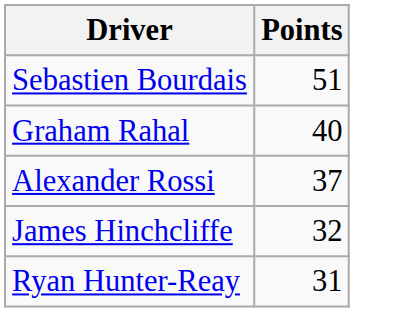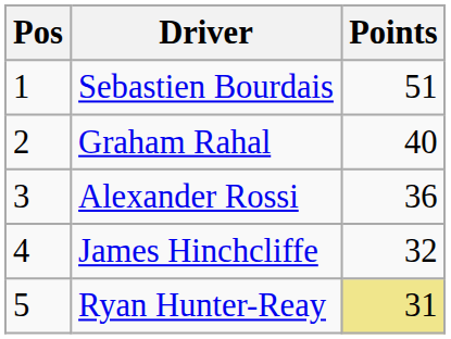+ column: Pos | 1 | 2 | 3 | 4 | 5
Alexander Rossi | Points: 37 -> 36
Ryan Hunter-Reay | Points: no background -> khaki background
